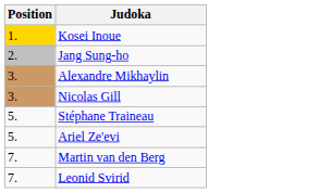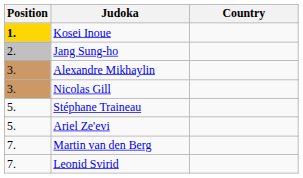+ column: Country
Kosei Inoue | Position: normal -> bold
